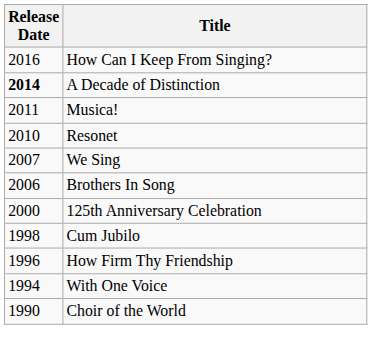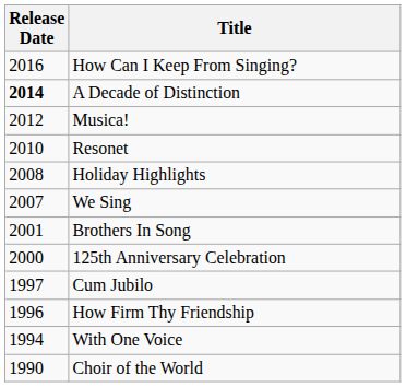Musica! | Release Date: 2011 -> 2012
+ row: 2008 | Holiday Highlights
Brothers In Song | Release Date: 2006 -> 2001
Cum Jubilo | Release Date: 1998 -> 1997
